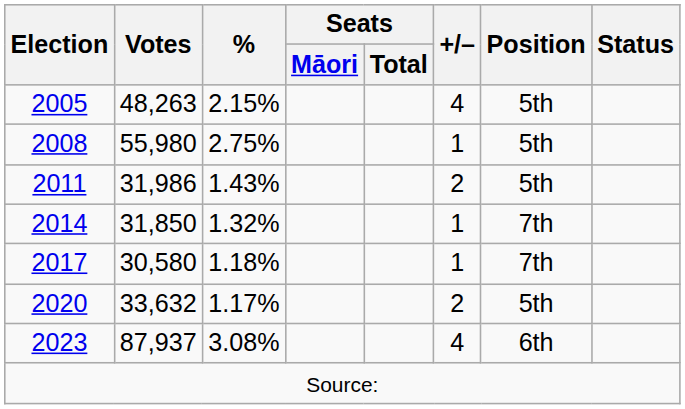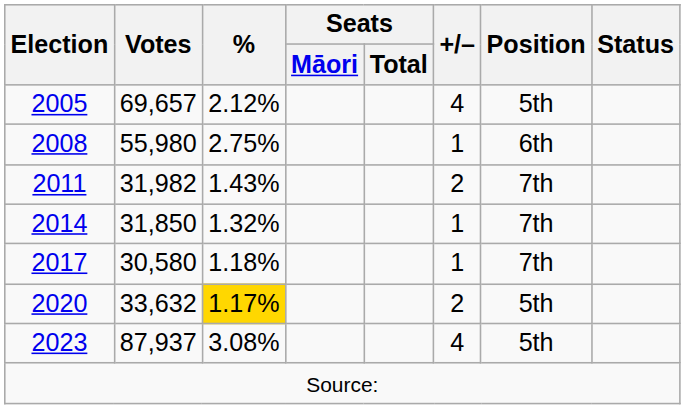2005 | Votes: 48,263 -> 69,657
2005 | %: 2.15% -> 2.12%
2008 | Position: 5th -> 6th
2011 | Votes: 31,986 -> 31,982
2011 | Position: 5th -> 7th
2020 | %: no background -> gold background
2023 | Position: 6th -> 5th
